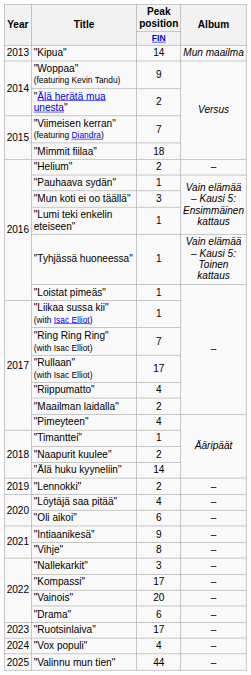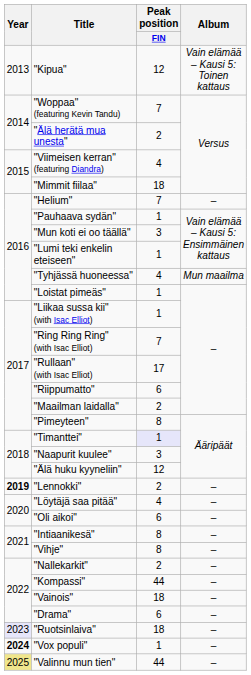"Kipua" | Peak position / FIN: 14 -> 12
"Kipua" | Album: Mun maailma -> Vain elämää – Kausi 5: Toinen kattaus
"Woppaa" (featuring Kevin Tandu) | Peak position / FIN: 9 -> 7
"Viimeisen kerran" (featuring Diandra) | Peak position / FIN: 7 -> 4
"Helium" | Peak position / FIN: 2 -> 7
"Tyhjässä huoneessa" | Peak position / FIN: 1 -> 4
"Tyhjässä huoneessa" | Album: Vain elämää – Kausi 5: Toinen kattaus -> Mun maailma
"Riippumatto" | Peak position / FIN: 4 -> 6
"Pimeyteen" | Peak position / FIN: 4 -> 8
"Timanttei" | Peak position / FIN: no background -> lavender background
"Naapurit kuulee" | Peak position / FIN: 2 -> 3
"Älä huku kyyneliin" | Peak position / FIN: 14 -> 12
"Lennokki" | Year: normal -> bold
"Intiaanikesä" | Peak position / FIN: 9 -> 8
"Nallekarkit" | Peak position / FIN: 3 -> 2
"Kompassi" | Peak position / FIN: 17 -> 44
"Vainois" | Peak position / FIN: 20 -> 18
"Ruotsinlaiva" | Year: no background -> lavender background
"Ruotsinlaiva" | Peak position / FIN: 17 -> 18
"Vox populi" | Year: normal -> bold
"Vox populi" | Peak position / FIN: 4 -> 1
"Valinnu mun tien" | Year: no background -> khaki background
